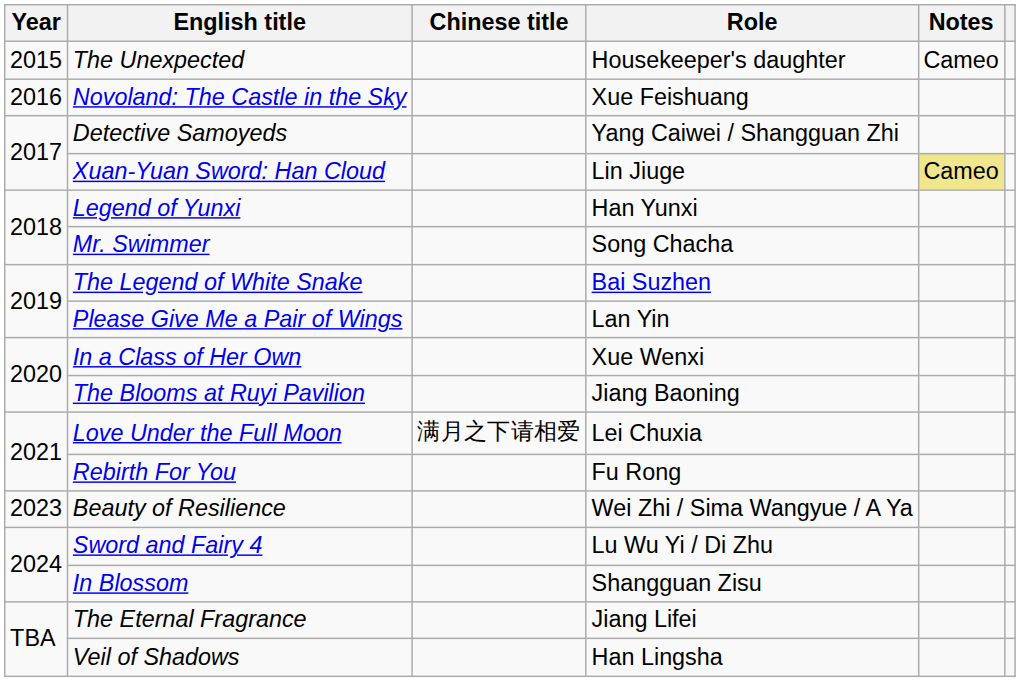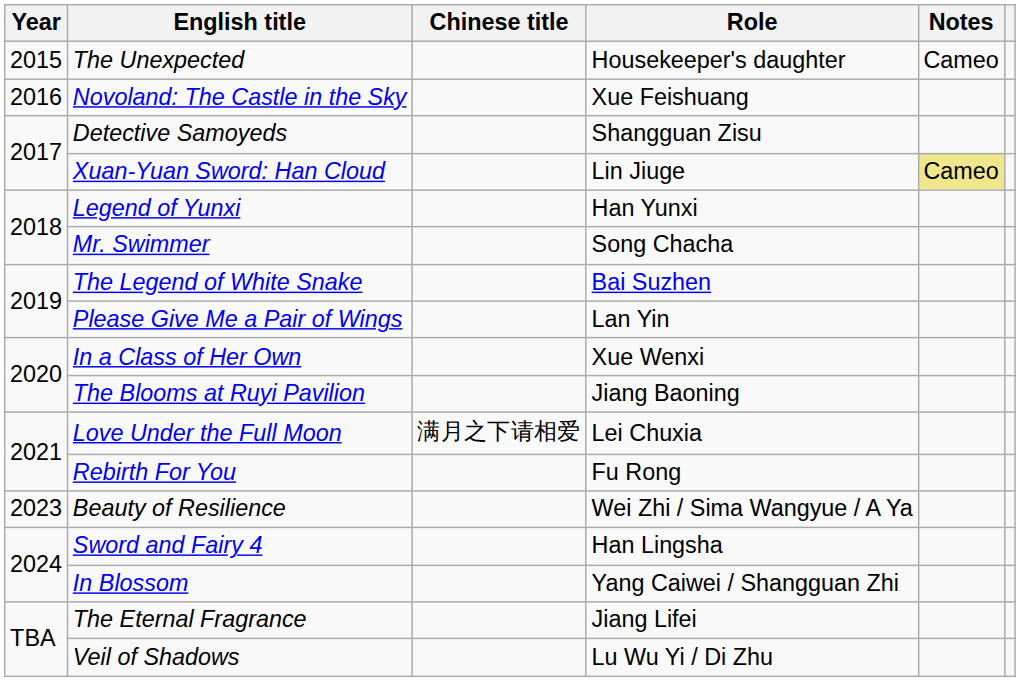Detective Samoyeds | Role: Yang Caiwei / Shangguan Zhi -> Shangguan Zisu
Sword and Fairy 4 | Role: Lu Wu Yi / Di Zhu -> Han Lingsha
In Blossom | Role: Shangguan Zisu -> Yang Caiwei / Shangguan Zhi
Veil of Shadows | Role: Han Lingsha -> Lu Wu Yi / Di Zhu
